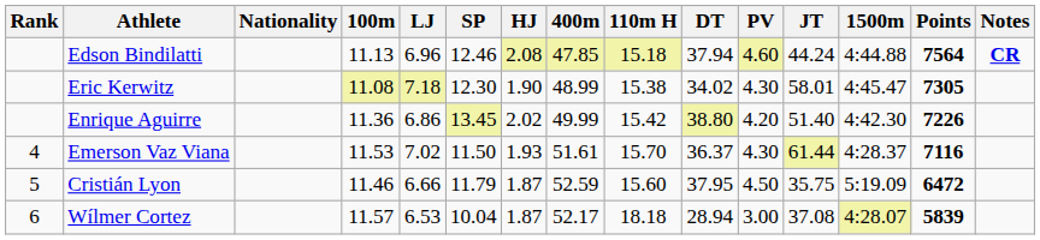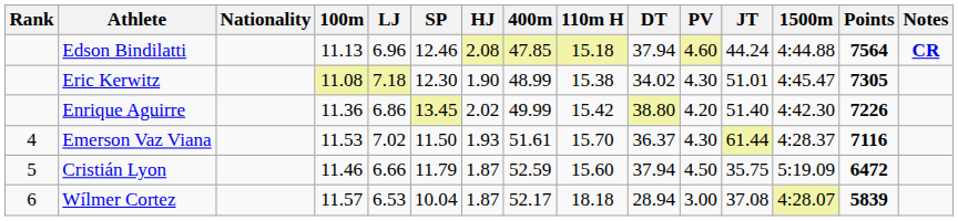Eric Kerwitz | JT: 58.01 -> 51.01
Cristián Lyon | DT: 37.95 -> 37.94
